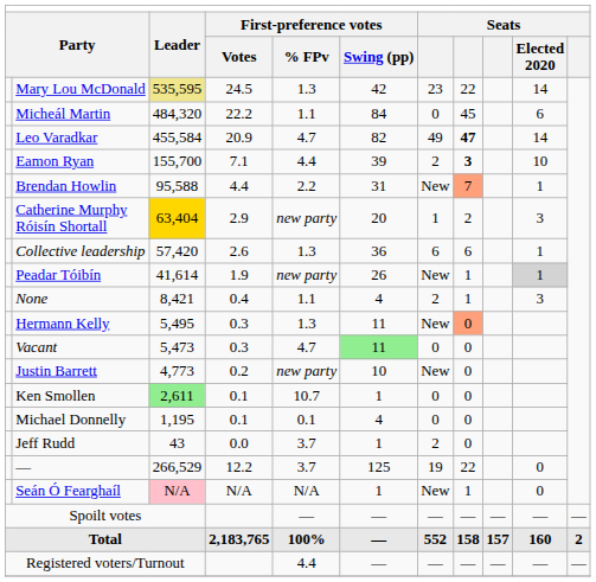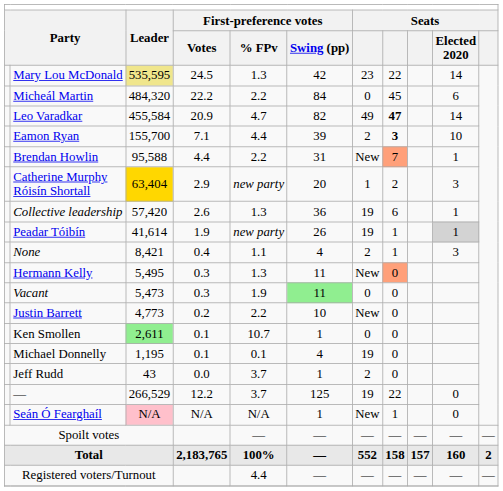Micheál Martin | column 5: 1.1 -> 2.2
Collective leadership | column 7: 6 -> 19
Peadar Tóibín | column 7: New -> 19
Vacant | column 5: 4.7 -> 1.9
Justin Barrett | column 5: new party -> 2.2
Michael Donnelly | column 7: 0 -> 19
